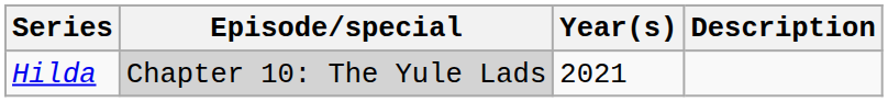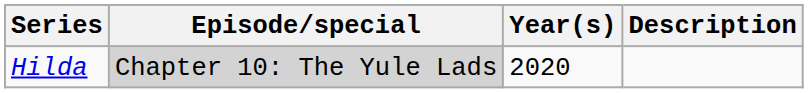Hilda | Year(s): 2021 -> 2020
